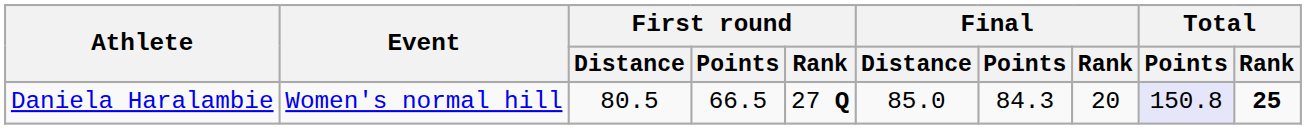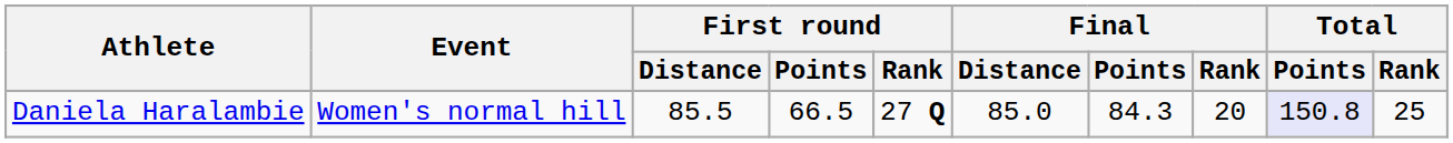Daniela Haralambie | First round / Distance: 80.5 -> 85.5
Daniela Haralambie | Total / Rank: bold -> normal
